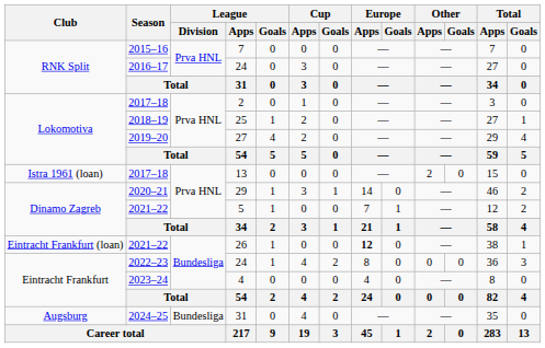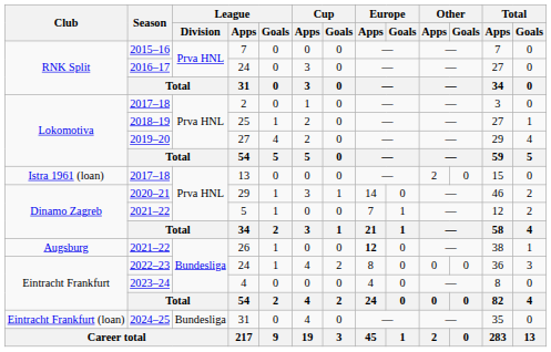26 | Club: Eintracht Frankfurt (loan) -> Augsburg
2024–25 / 31 | Club: Augsburg -> Eintracht Frankfurt (loan)
